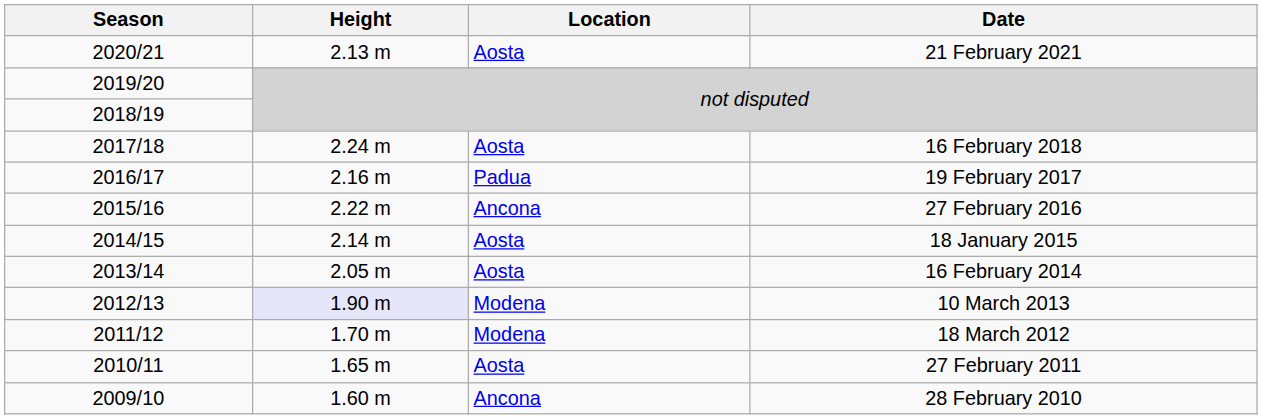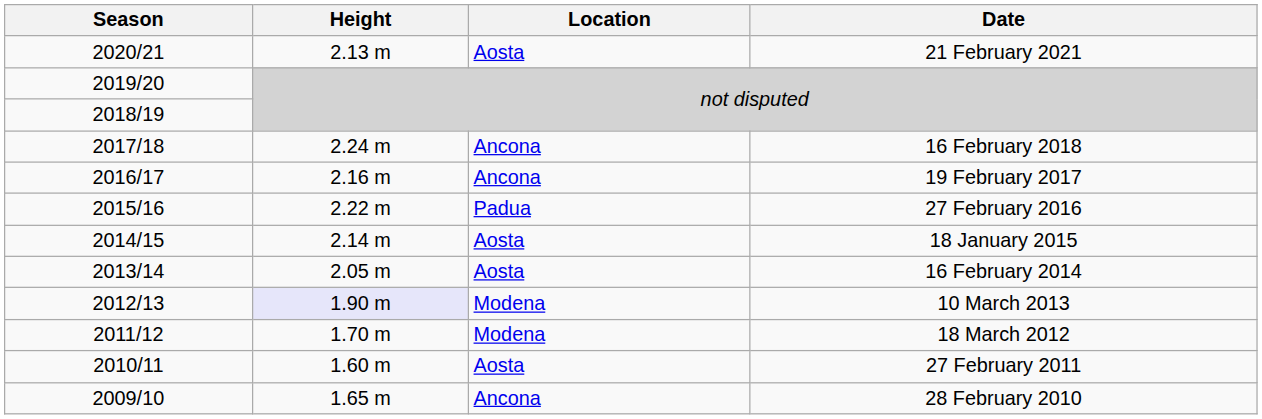16 February 2018 | Location: Aosta -> Ancona
19 February 2017 | Location: Padua -> Ancona
27 February 2016 | Location: Ancona -> Padua
27 February 2011 | Height: 1.65 m -> 1.60 m
28 February 2010 | Height: 1.60 m -> 1.65 m
